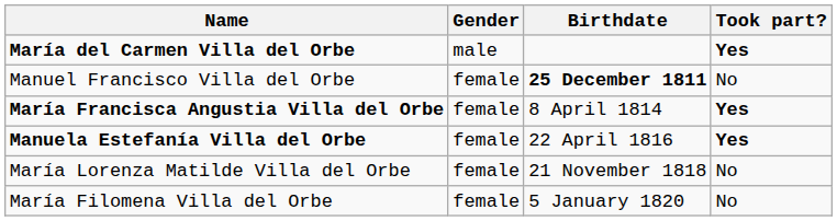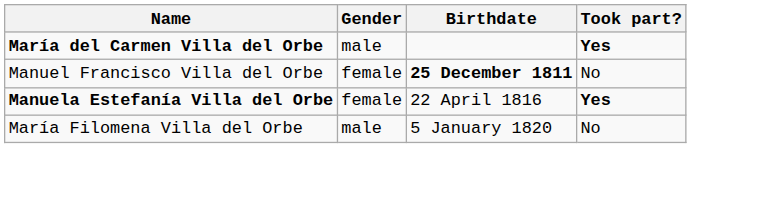- row: María Francisca Angustia Villa del Orbe | female | 8 April 1814 | Yes
- row: María Lorenza Matilde Villa del Orbe | female | 21 November 1818 | No
María Filomena Villa del Orbe | Gender: female -> male
